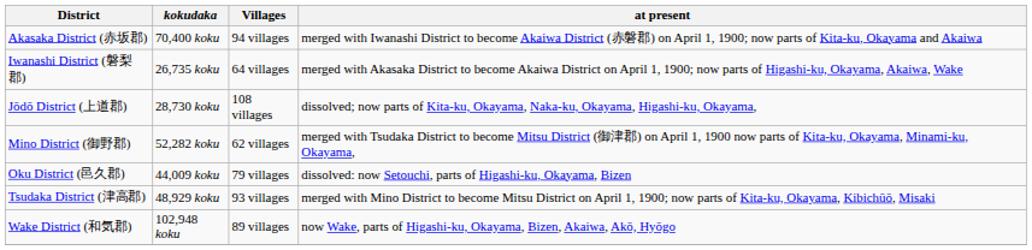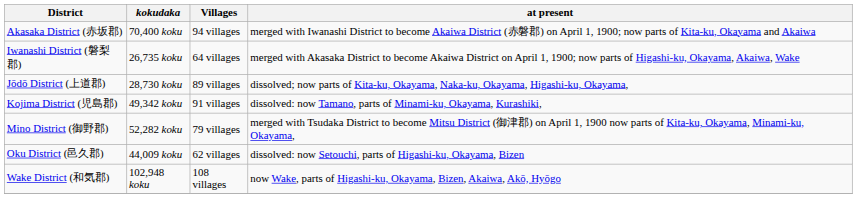Jōdō District (上道郡) | Villages: 108 villages -> 89 villages
+ row: Kojima District (児島郡) | 49,342 koku | 91 villages | dissolved: now Tamano, parts of Minami-ku, Okayama, Kurashiki,
Mino District (御野郡) | Villages: 62 villages -> 79 villages
Oku District (邑久郡) | Villages: 79 villages -> 62 villages
- row: Tsudaka District (津高郡) | 48,929 koku | 93 villages | merged with Mino District to become Mitsu District on April 1, 1900; now parts of Kita-ku, Okayama, Kibichūō, Misaki
Wake District (和気郡) | Villages: 89 villages -> 108 villages
